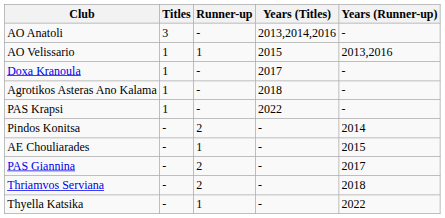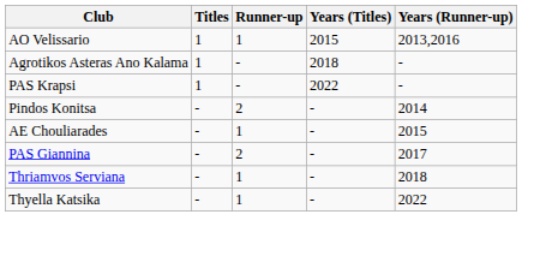- row: AO Anatoli | 3 | - | 2013,2014,2016 | -
- row: Doxa Kranoula | 1 | - | 2017 | -
Thriamvos Serviana | Runner-up: 2 -> 1
